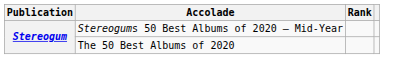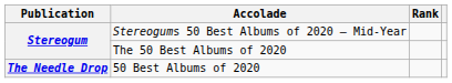+ row: The Needle Drop | 50 Best Albums of 2020
